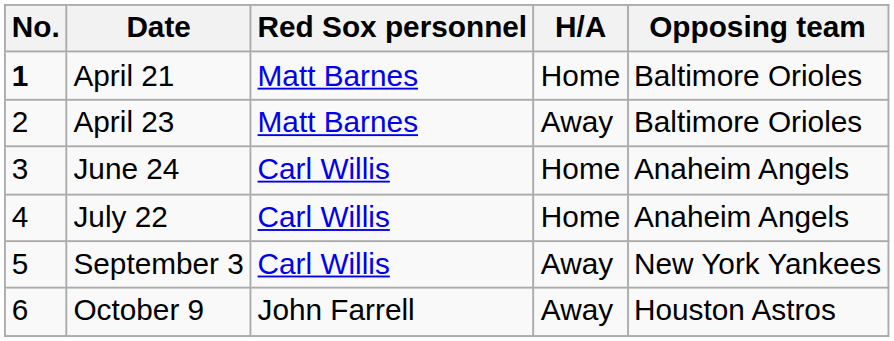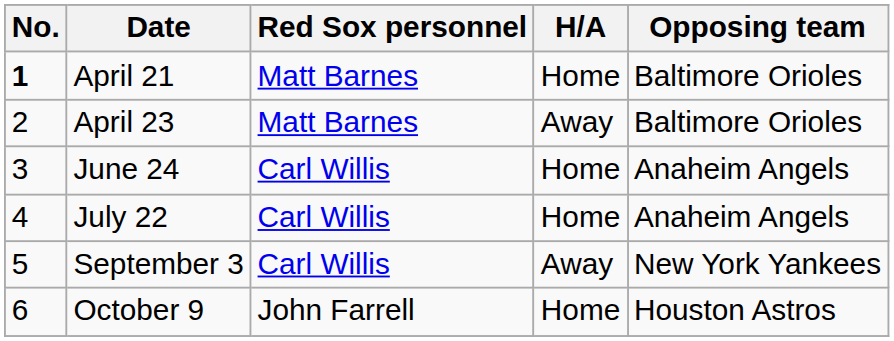October 9 | H/A: Away -> Home
